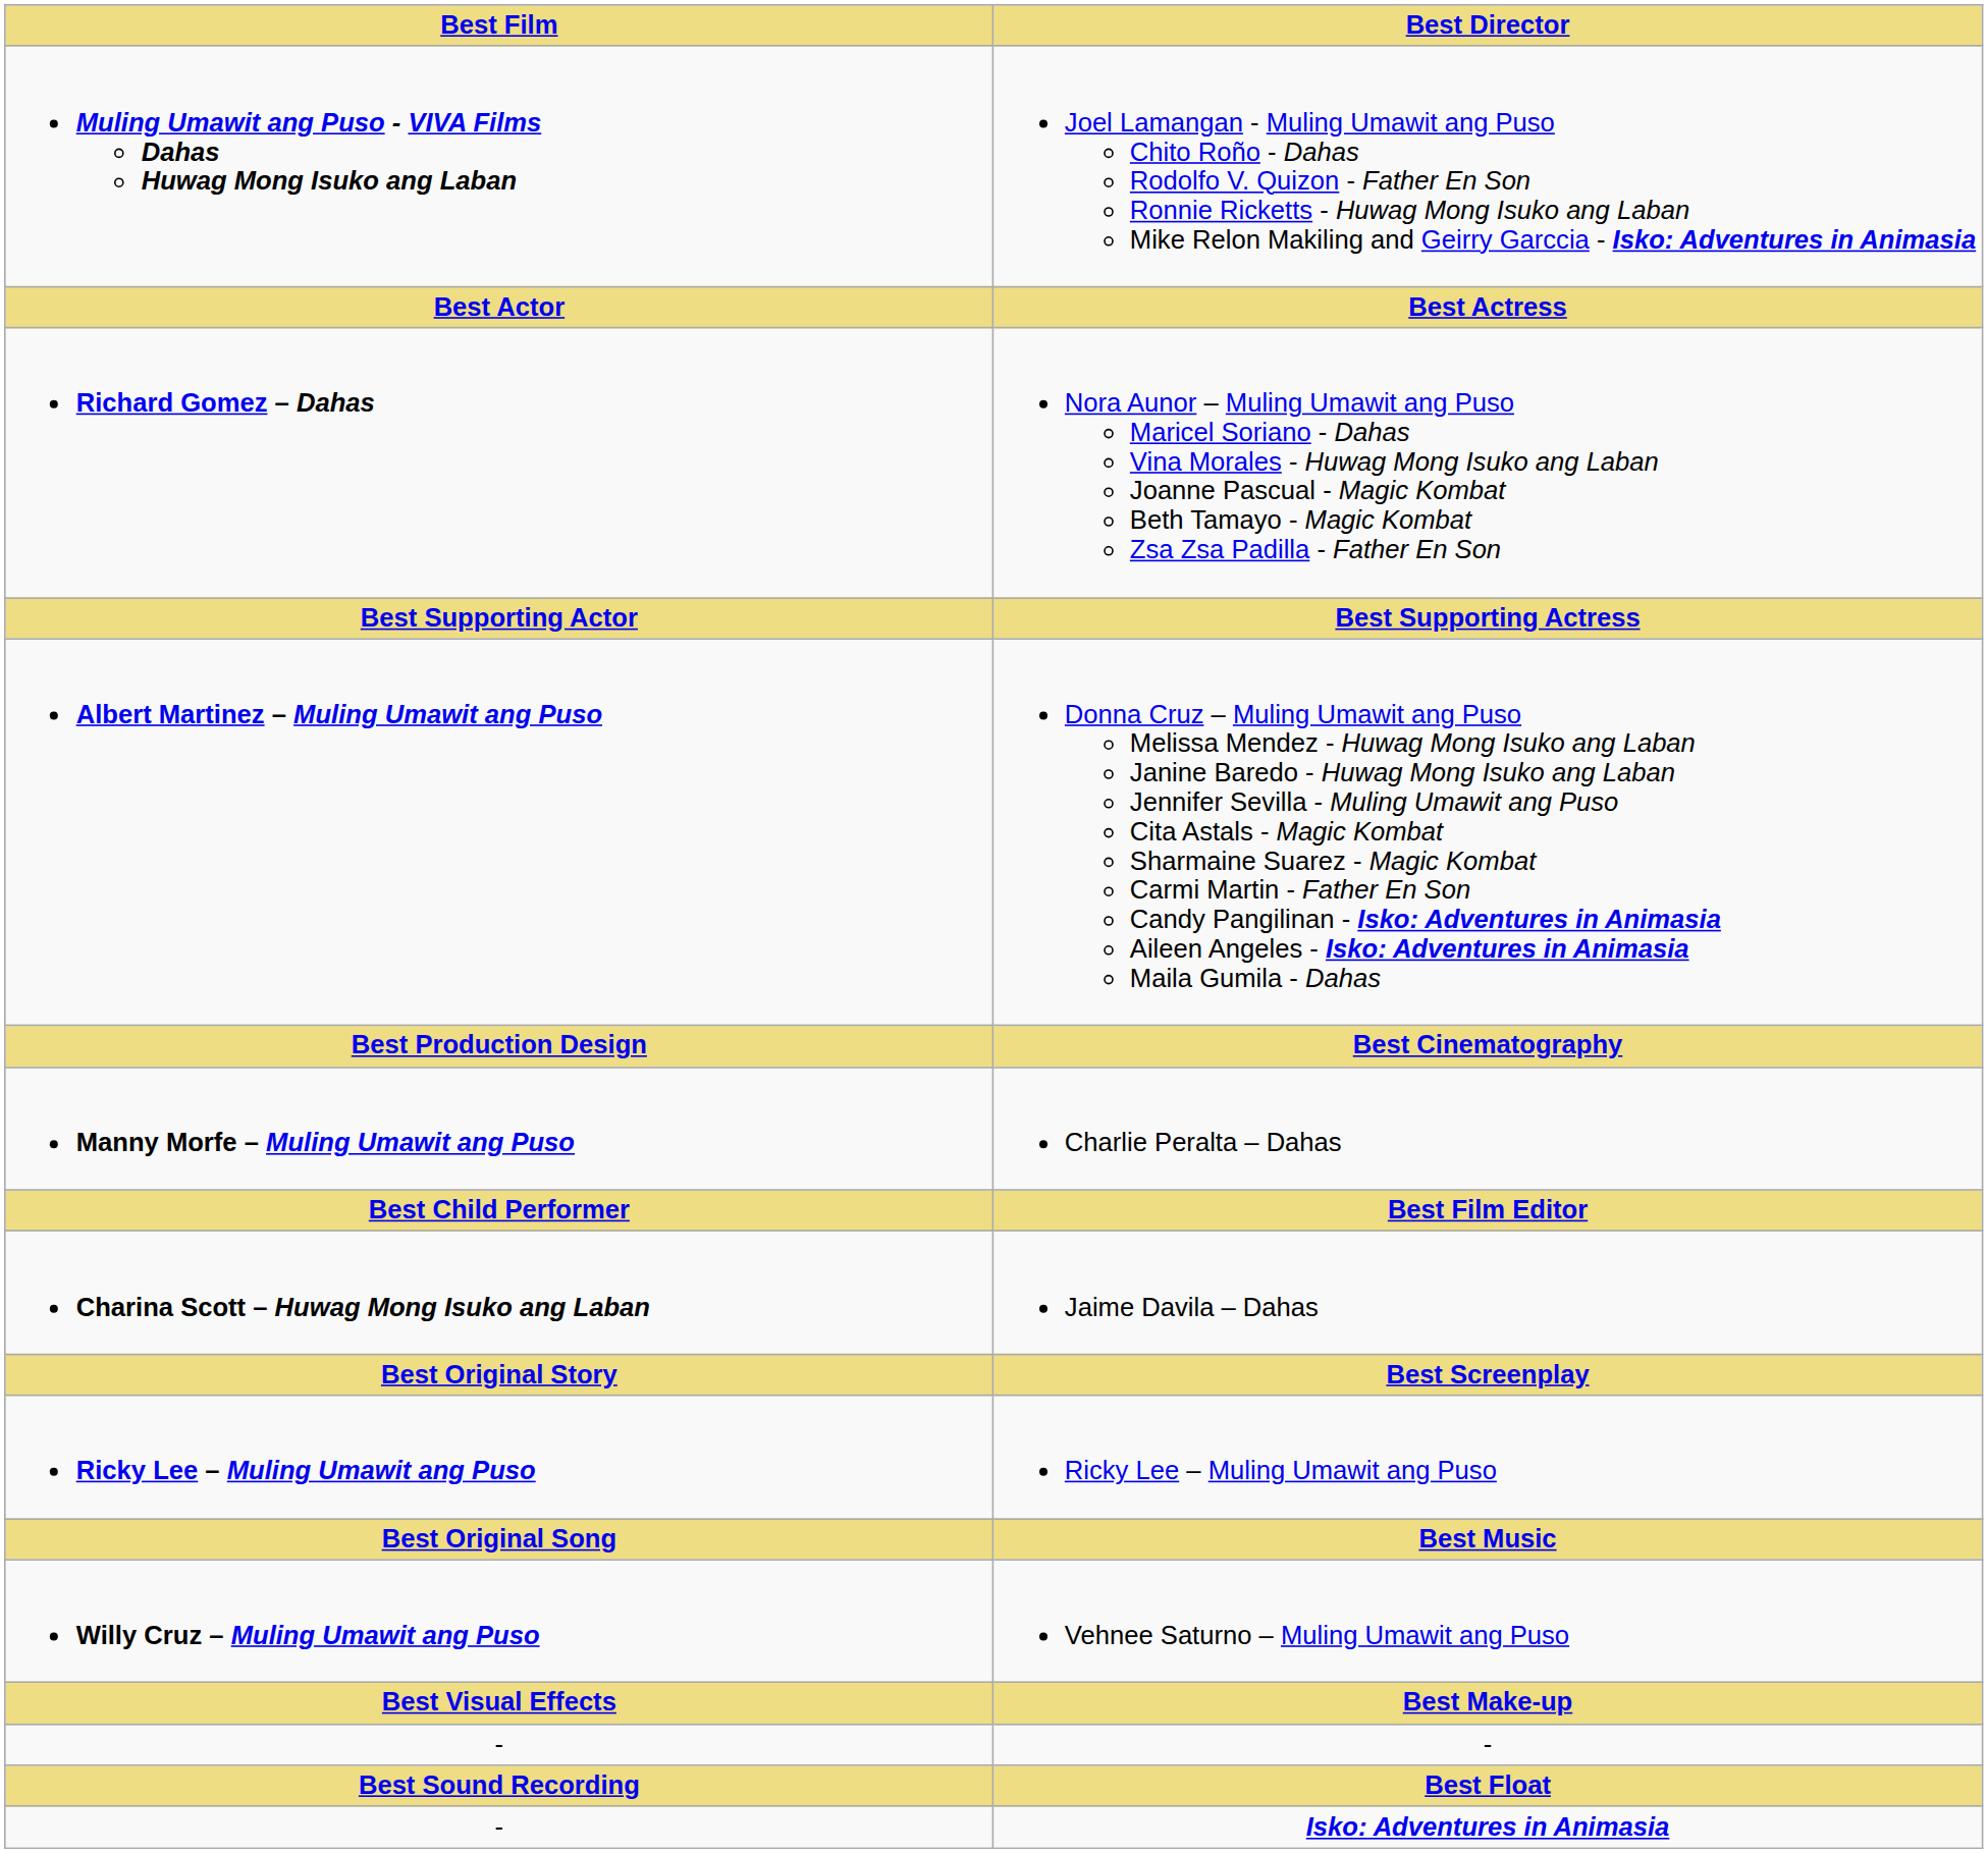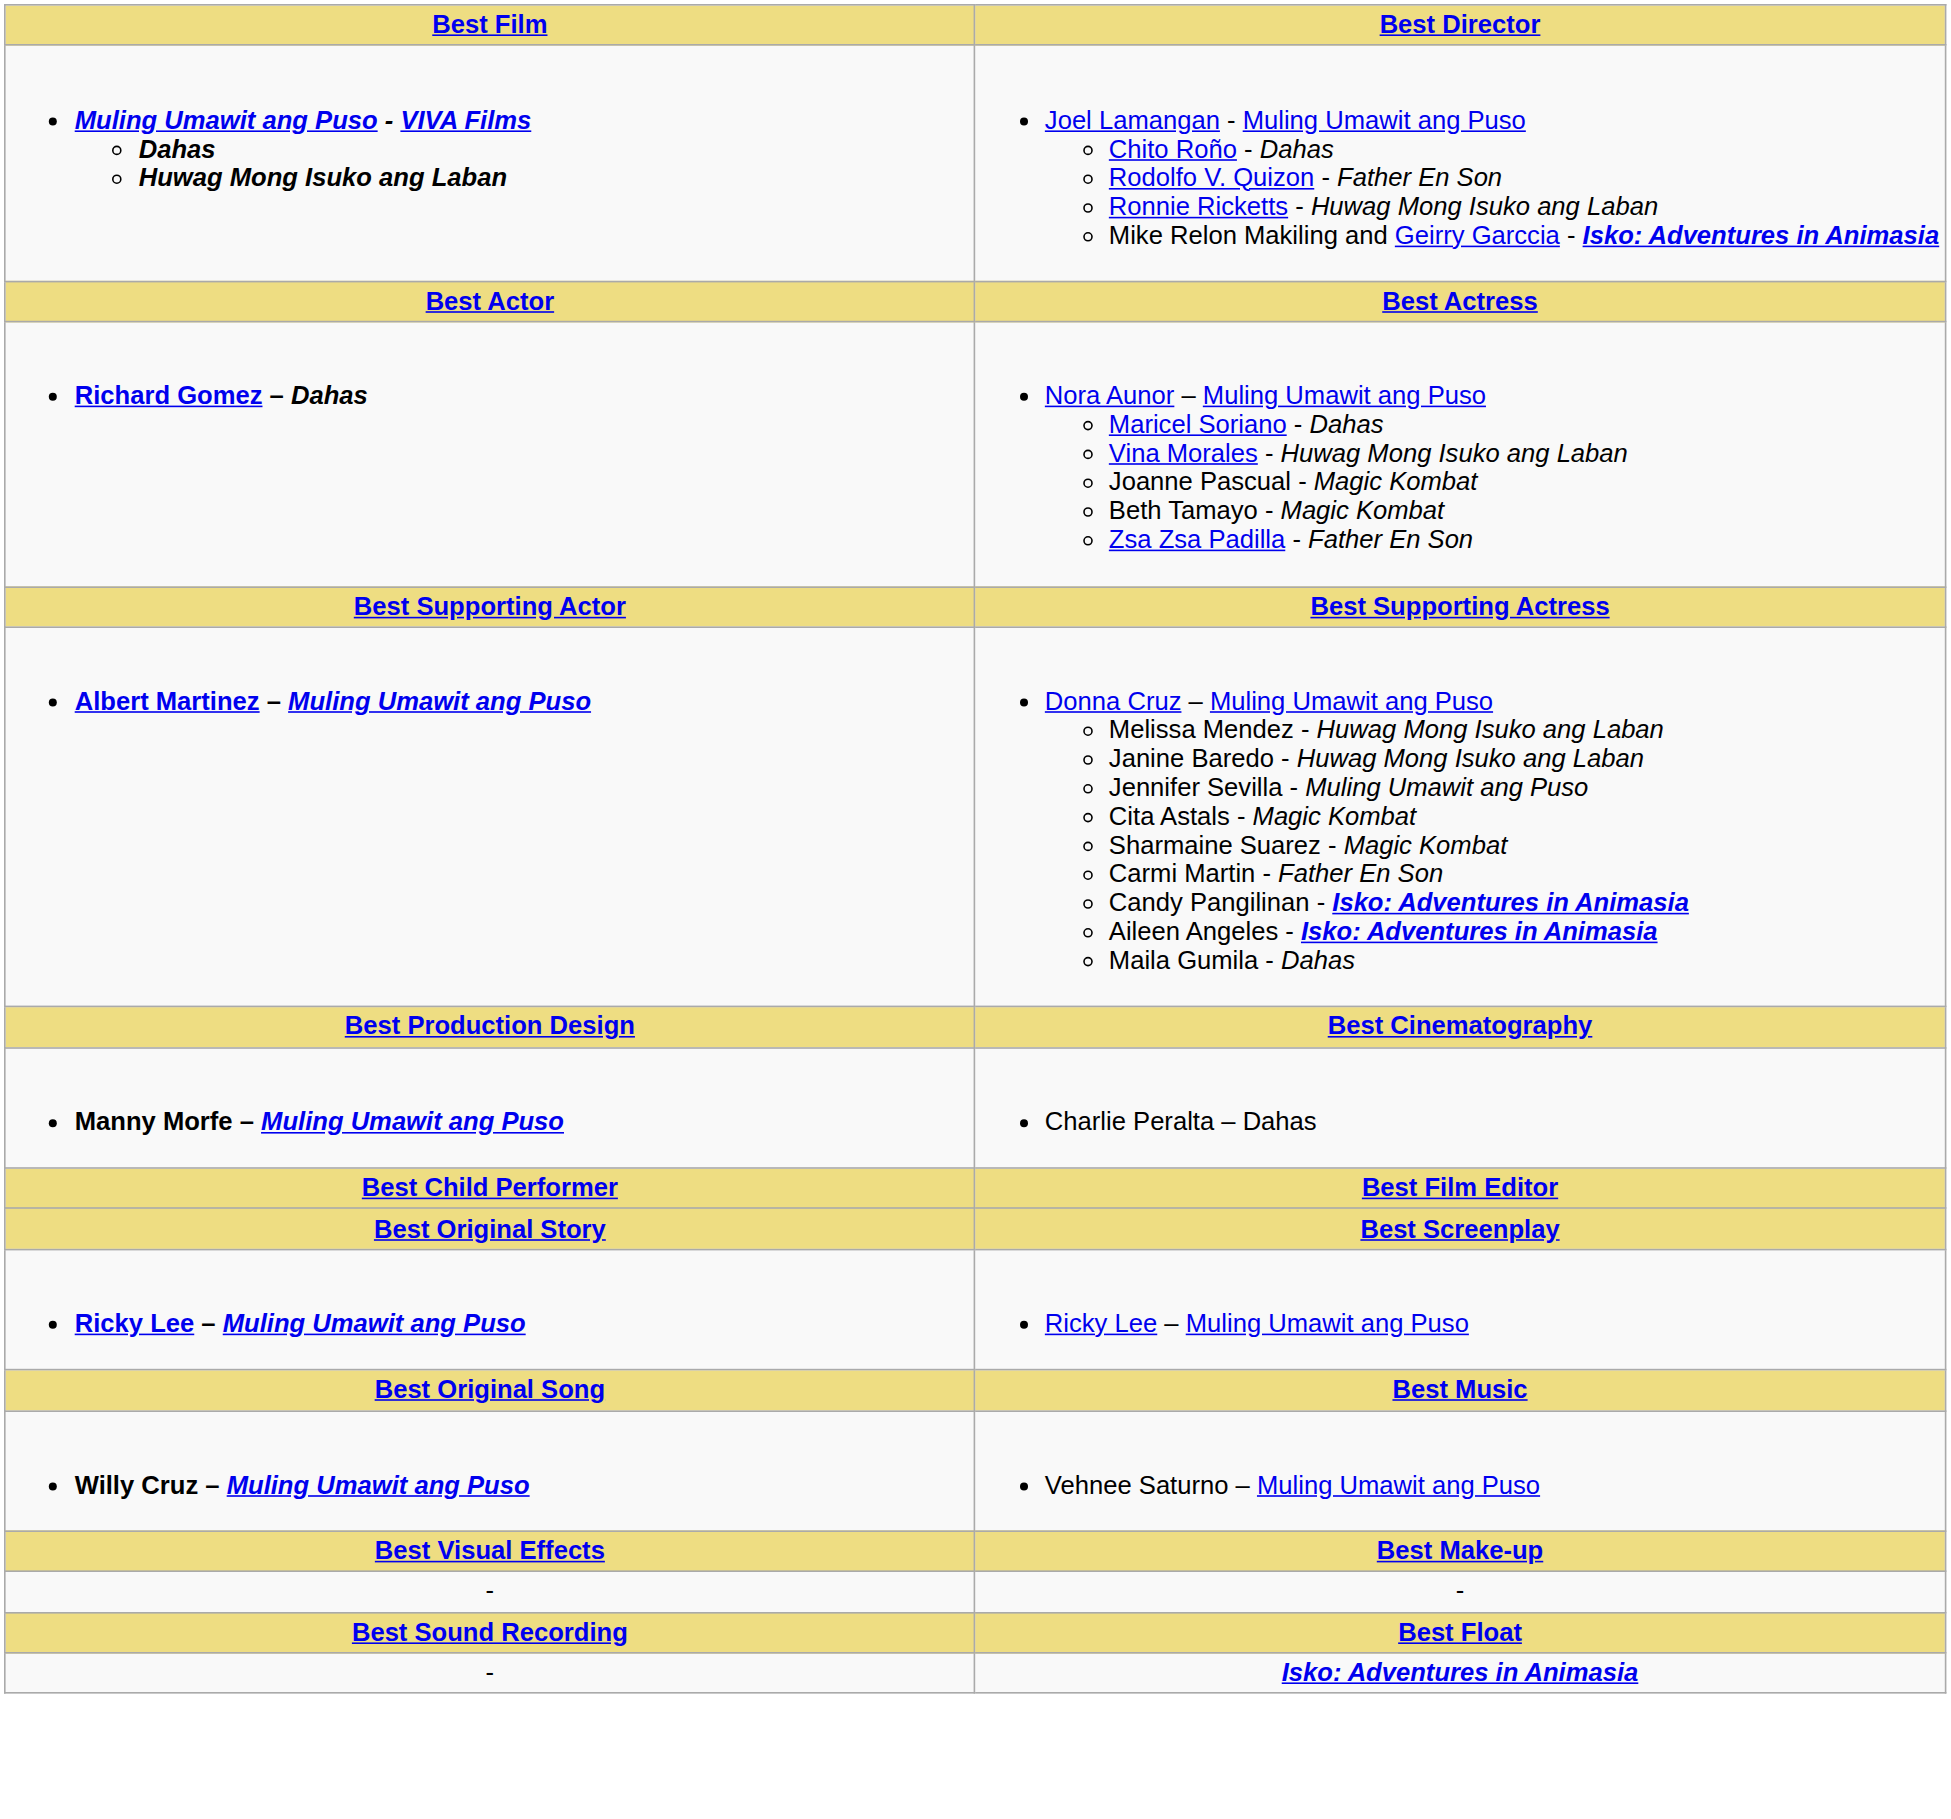- row: Charina Scott – Huwag Mong Isuko ang Laban | Jaime Davila – Dahas
